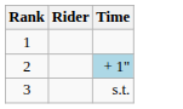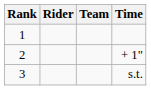+ column: Team
2 | Time: lightblue background -> no background
